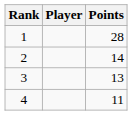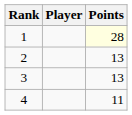1 | Points: no background -> lightyellow background
2 | Points: 14 -> 13
